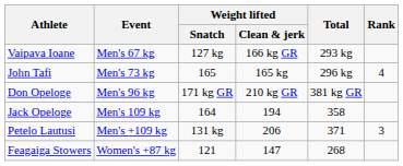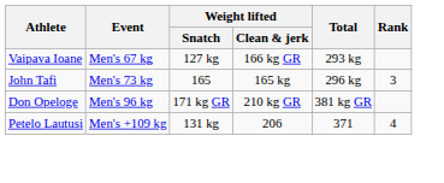John Tafi | Rank: 4 -> 3
- row: Jack Opeloge | Men's 109 kg | 164 | 194 | 358
Petelo Lautusi | Rank: 3 -> 4
- row: Feagaiga Stowers | Women's +87 kg | 121 | 147 | 268
